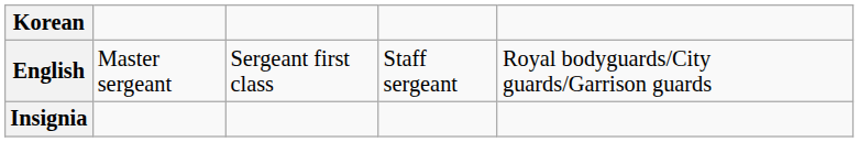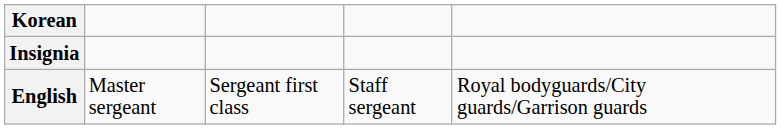rows swapped: English <-> Insignia
